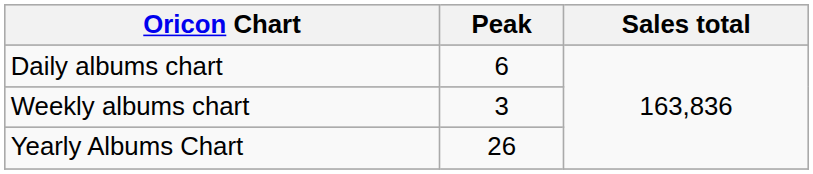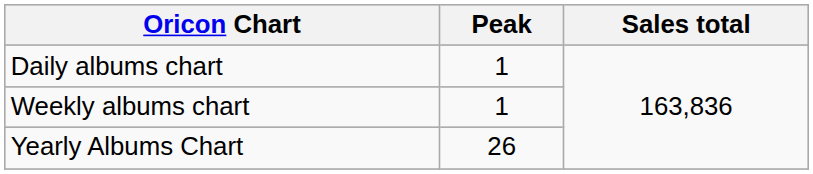Daily albums chart | Peak: 6 -> 1
Weekly albums chart | Peak: 3 -> 1
